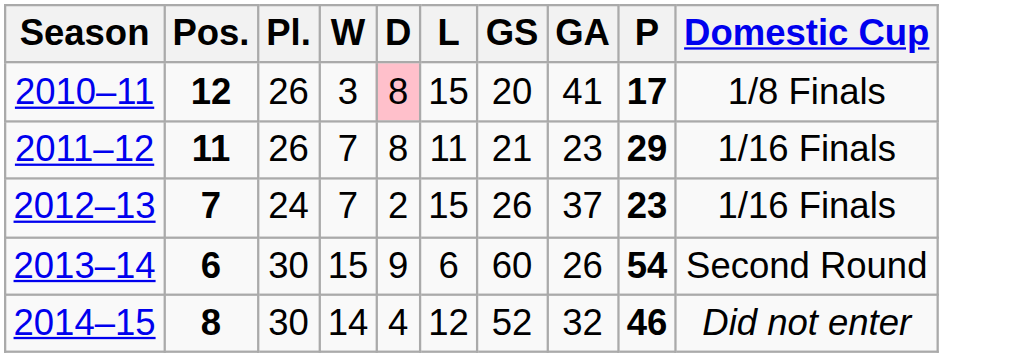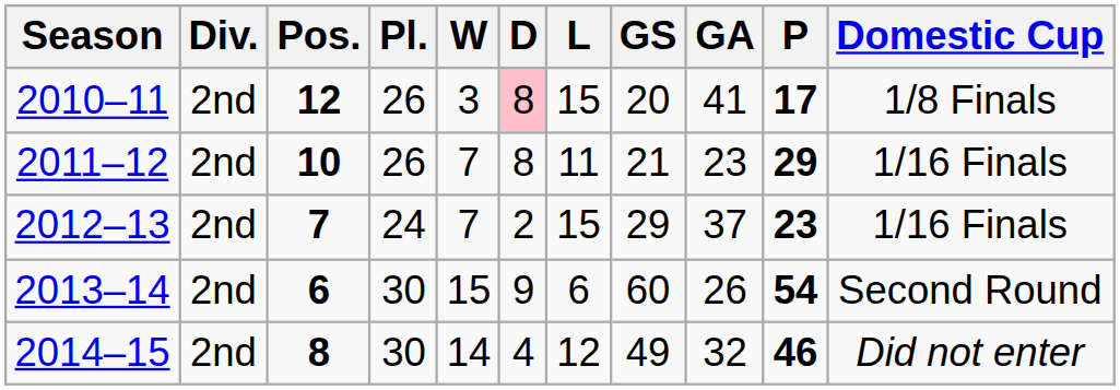+ column: Div. | 2nd | 2nd | 2nd | 2nd | 2nd
2011–12 | Pos.: 11 -> 10
2012–13 | GS: 26 -> 29
2014–15 | GS: 52 -> 49
